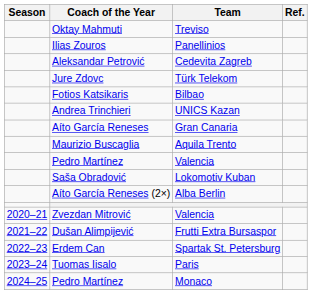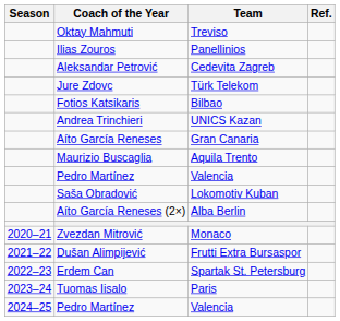Zvezdan Mitrović | Team: Valencia -> Monaco
2024–25 / Pedro Martínez | Team: Monaco -> Valencia
